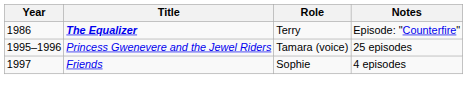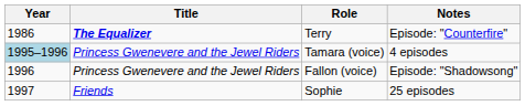Tamara (voice) | Year: no background -> lightblue background
Tamara (voice) | Notes: 25 episodes -> 4 episodes
+ row: 1996 | Princess Gwenevere and the Jewel Riders | Fallon (voice) | Episode: "Shadowsong"
Sophie | Notes: 4 episodes -> 25 episodes
